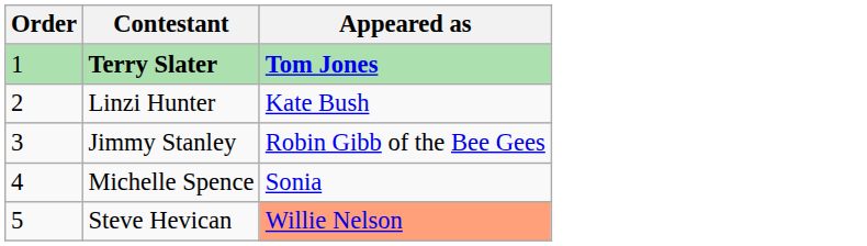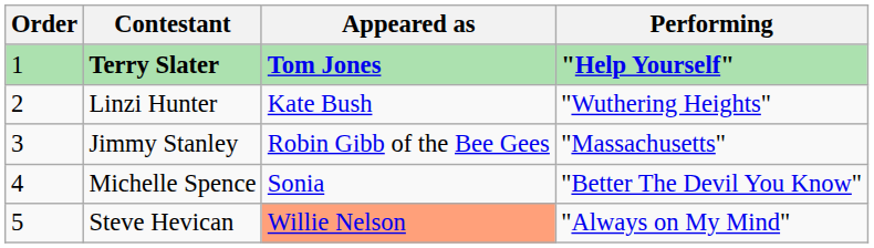+ column: Performing | "Help Yourself" | "Wuthering Heights" | "Massachusetts" | "Better The Devil You Know" | "Always on My Mind"
